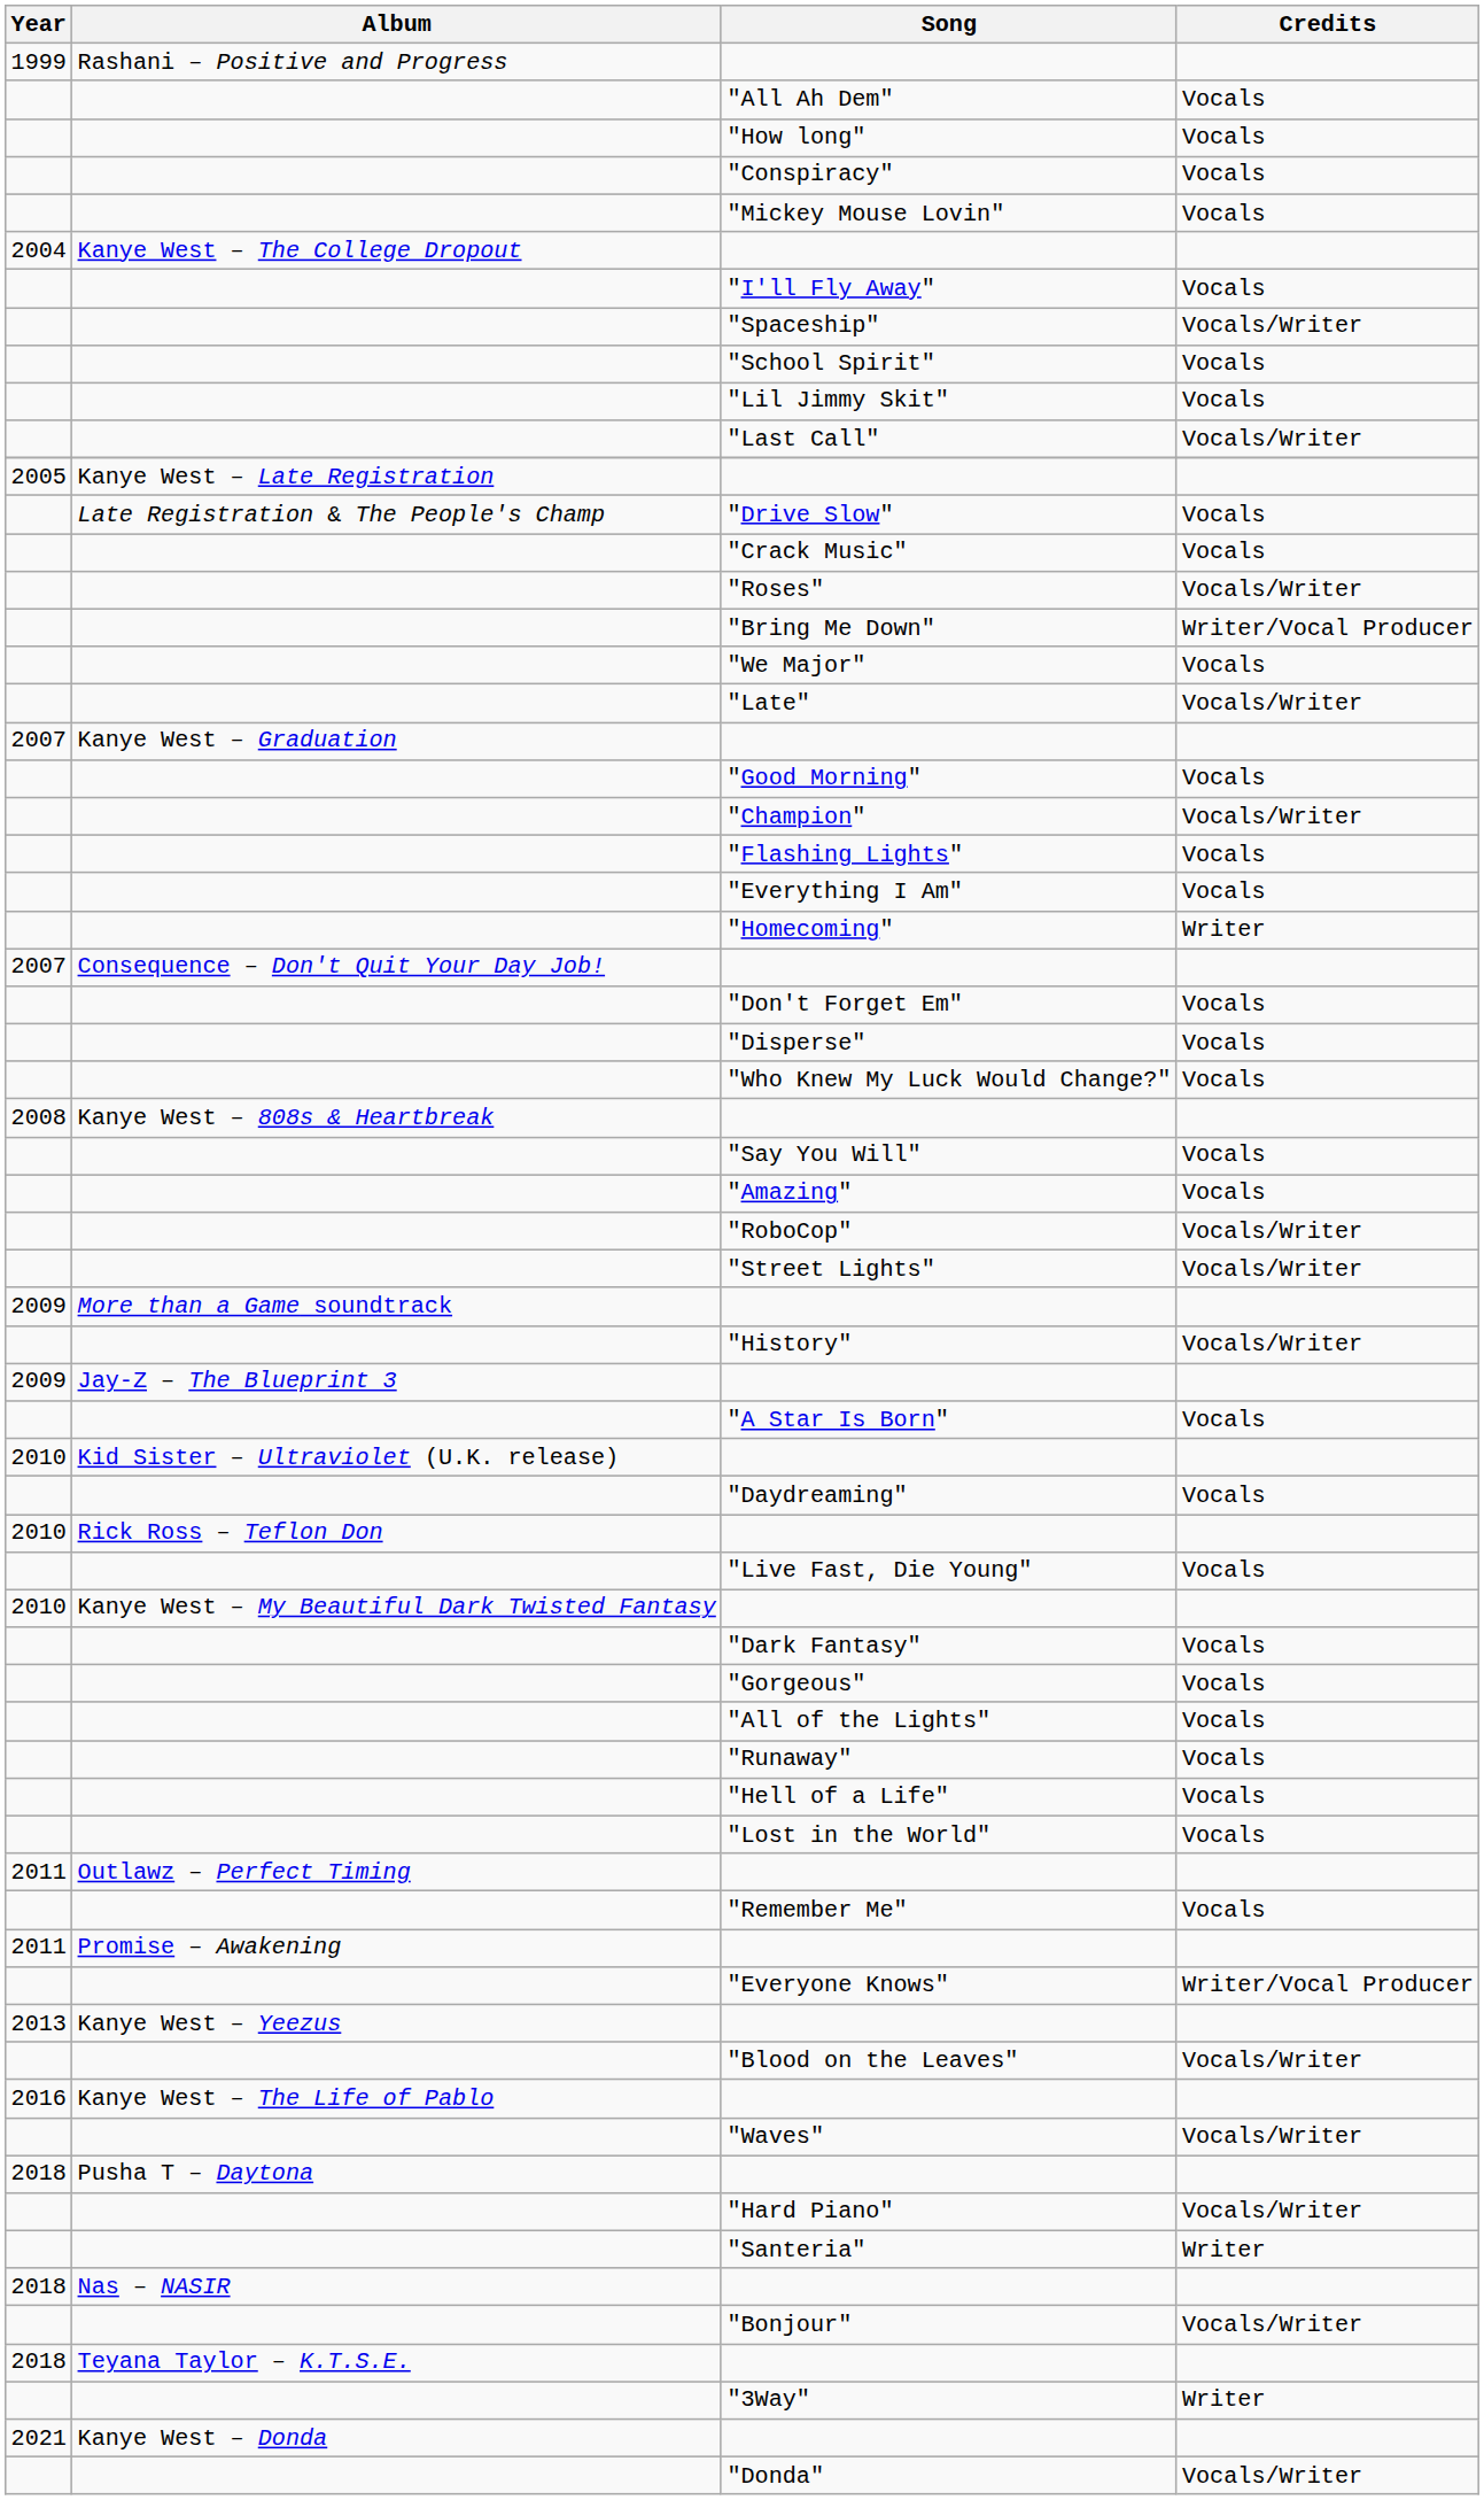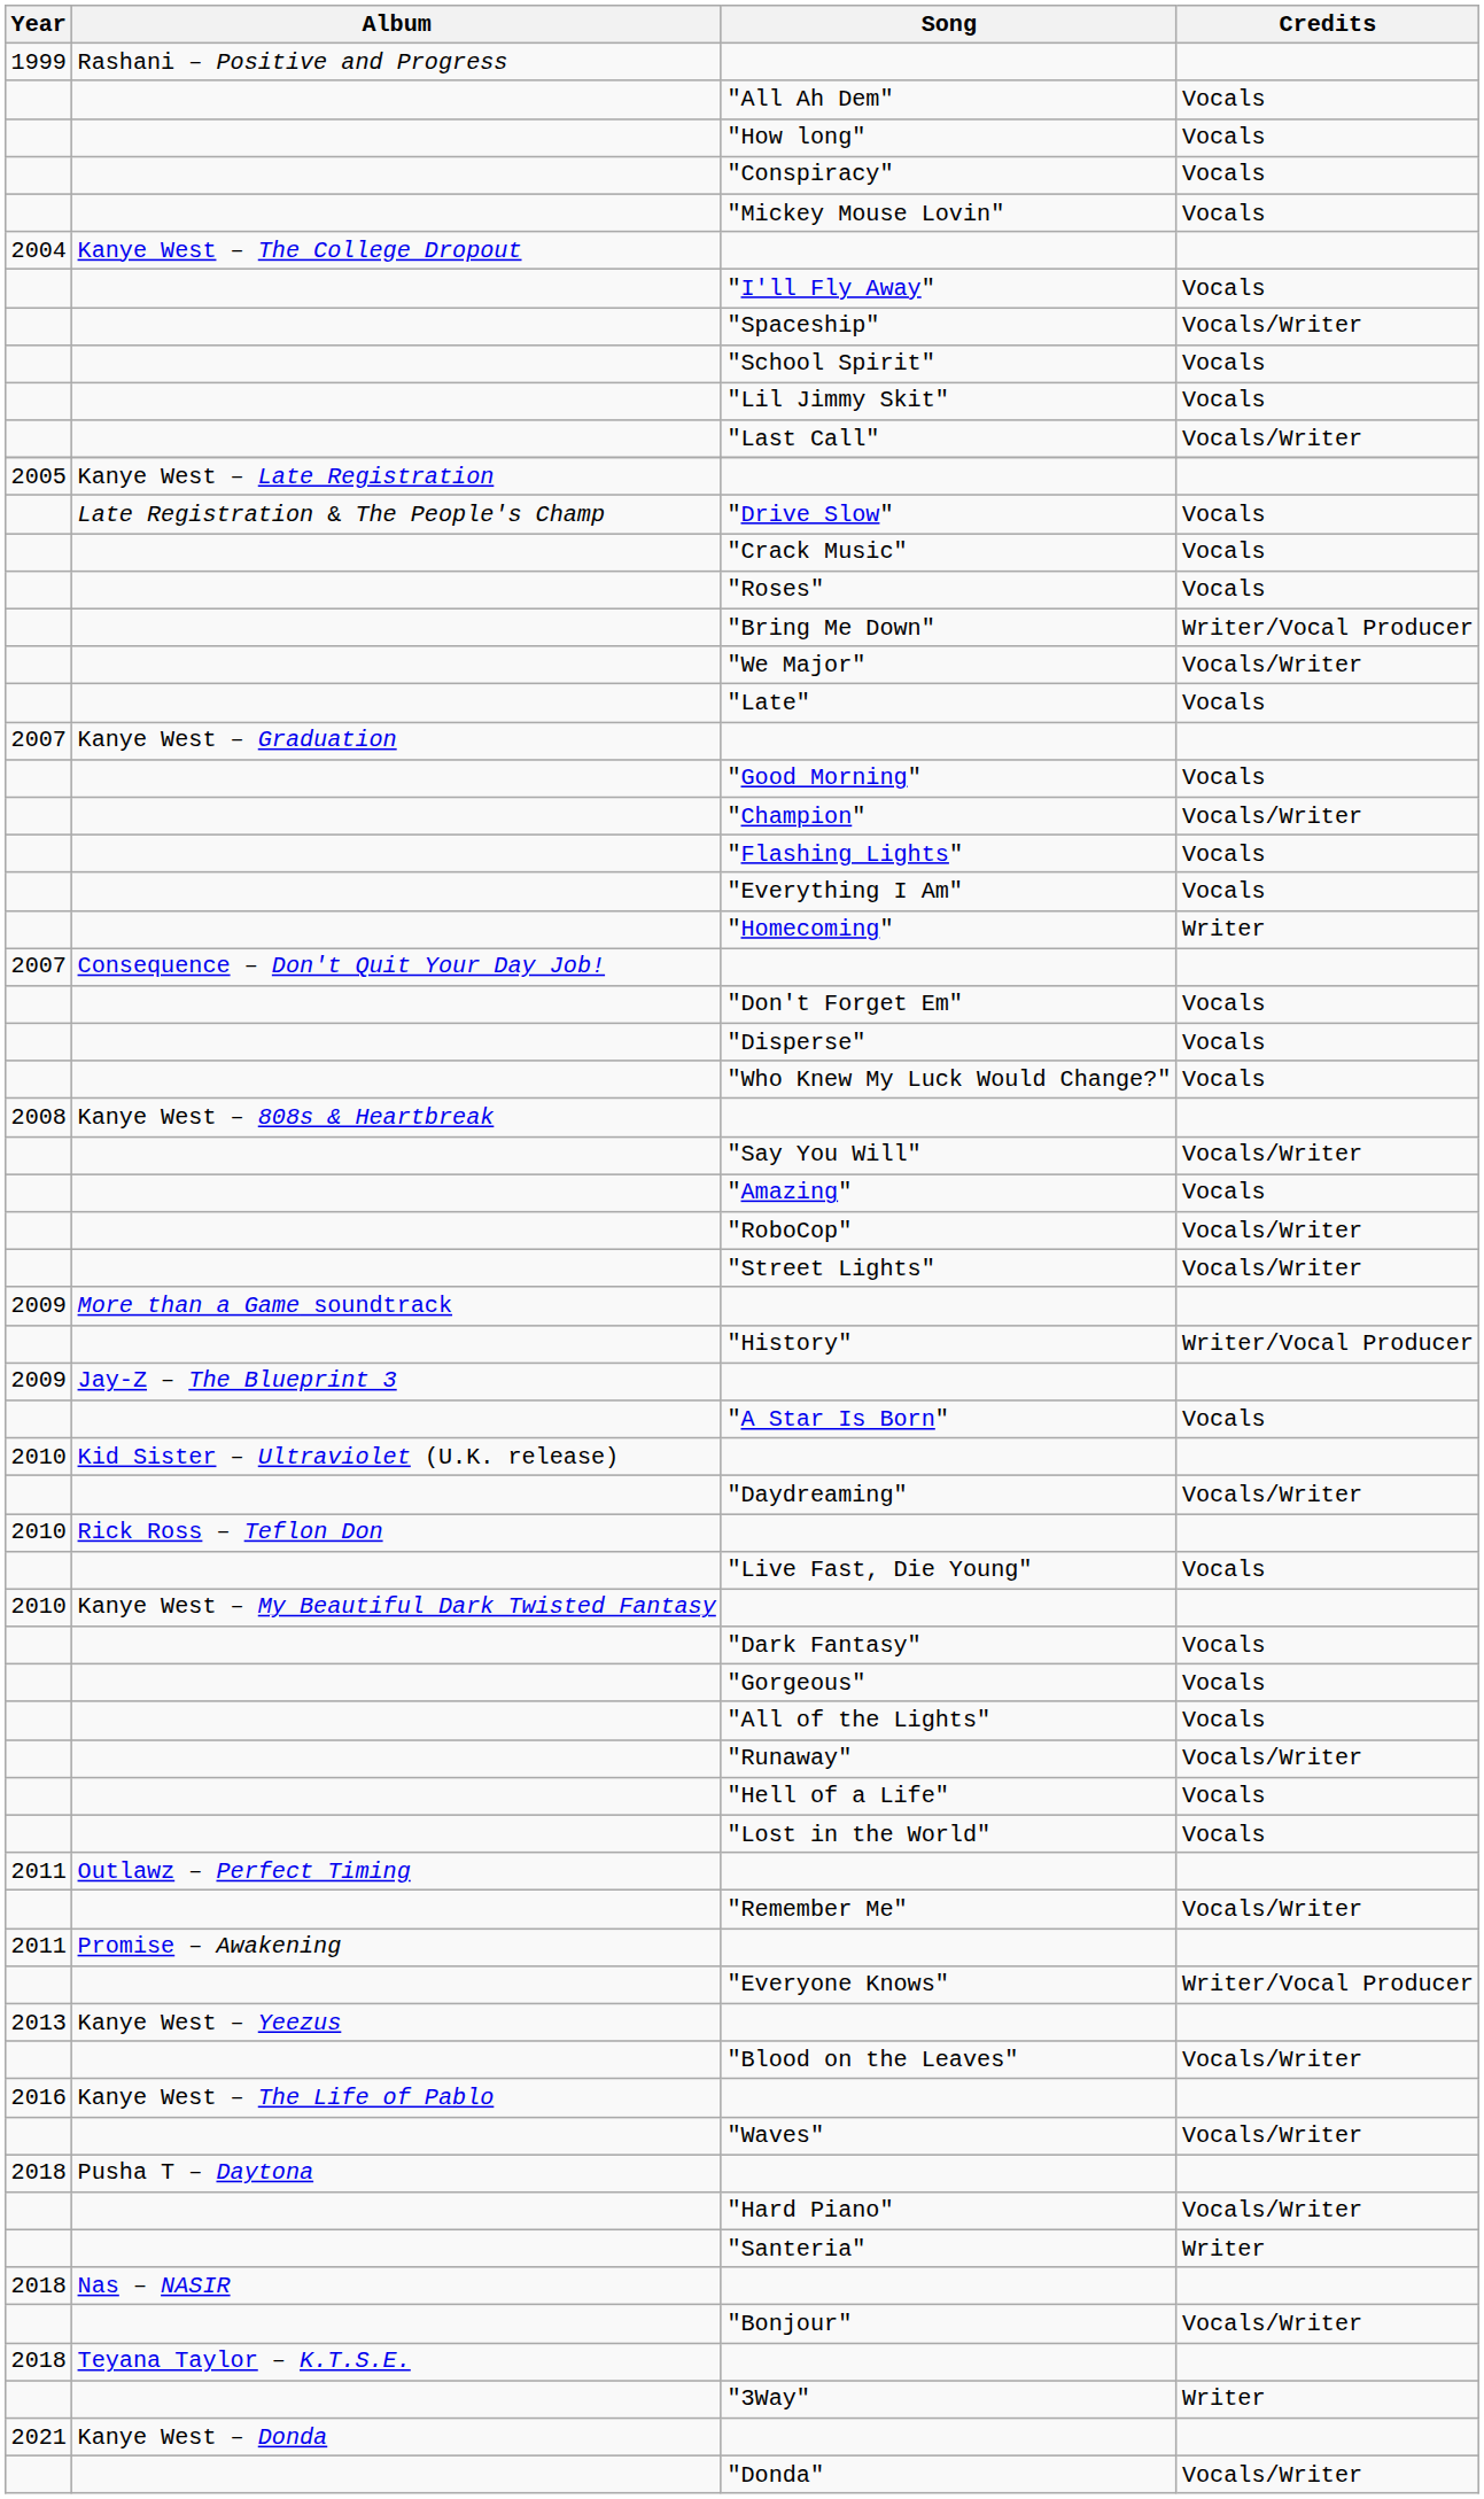"Roses" | Credits: Vocals/Writer -> Vocals
"We Major" | Credits: Vocals -> Vocals/Writer
"Late" | Credits: Vocals/Writer -> Vocals
"Say You Will" | Credits: Vocals -> Vocals/Writer
"History" | Credits: Vocals/Writer -> Writer/Vocal Producer
"Daydreaming" | Credits: Vocals -> Vocals/Writer
"Runaway" | Credits: Vocals -> Vocals/Writer
"Remember Me" | Credits: Vocals -> Vocals/Writer
